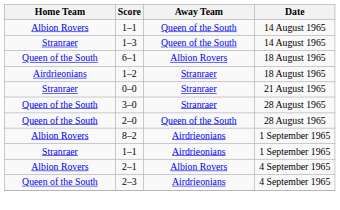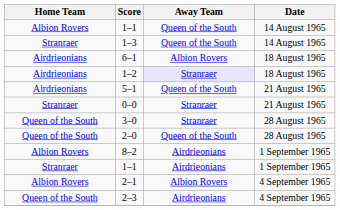6–1 | Home Team: Queen of the South -> Airdrieonians
1–2 | Away Team: no background -> lavender background
+ row: Airdrieonians | 5–1 | Queen of the South | 21 August 1965
